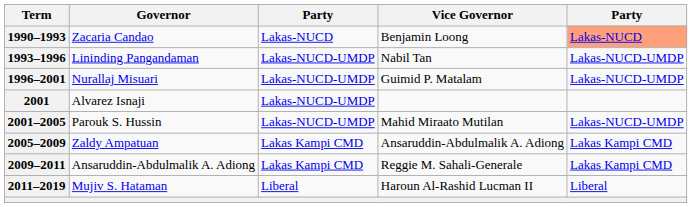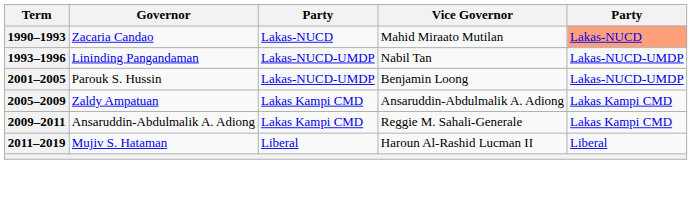Zacaria Candao | Vice Governor: Benjamin Loong -> Mahid Miraato Mutilan
- row: 1996–2001 | Nurallaj Misuari | Lakas-NUCD-UMDP | Guimid P. Matalam | Lakas-NUCD-UMDP
- row: 2001 | Alvarez Isnaji | Lakas-NUCD-UMDP
Parouk S. Hussin | Vice Governor: Mahid Miraato Mutilan -> Benjamin Loong
